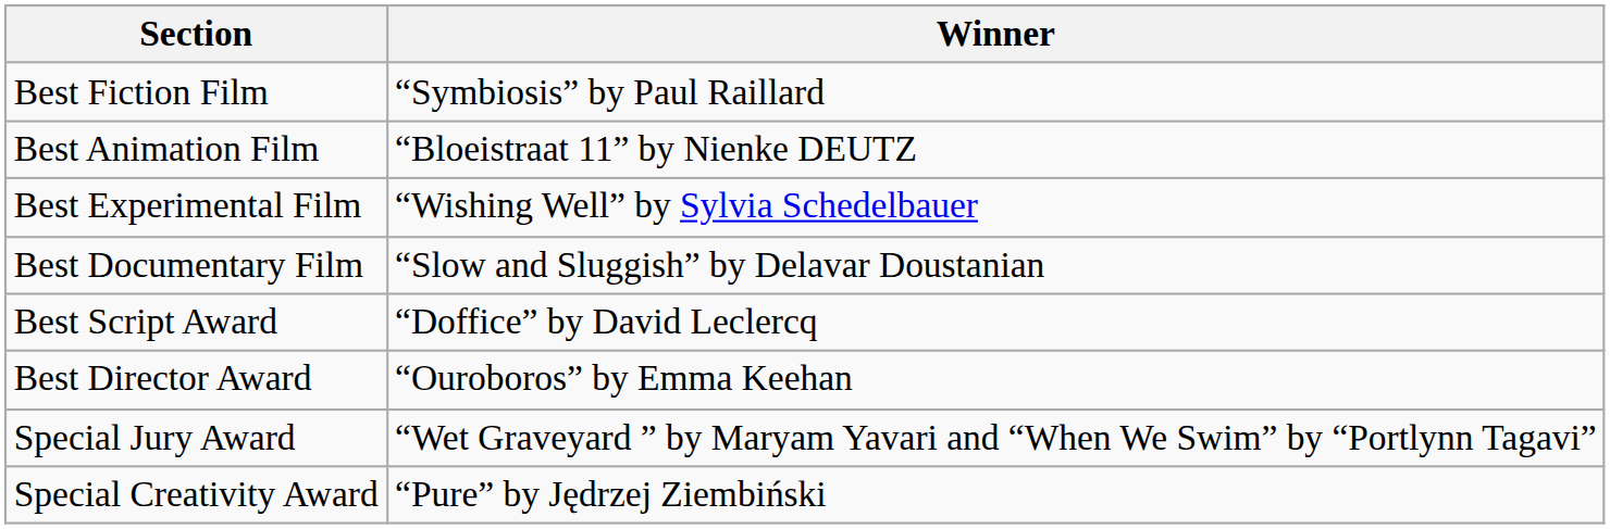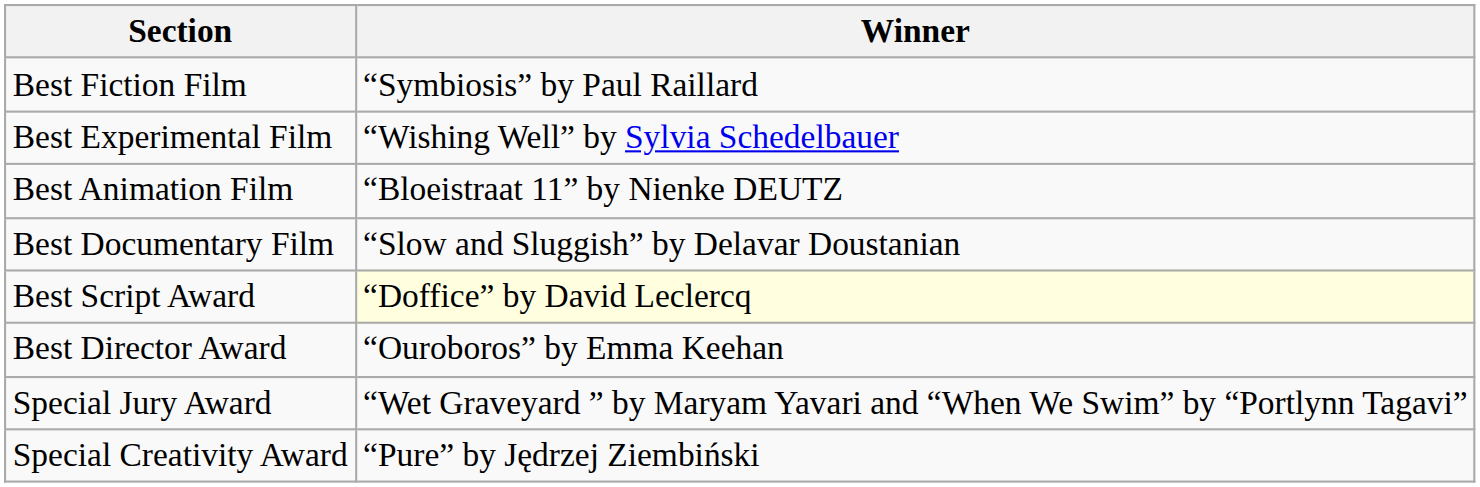rows swapped: Best Animation Film <-> Best Experimental Film
Best Script Award | Winner: no background -> lightyellow background
